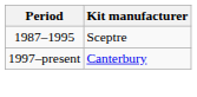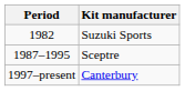+ row: 1982 | Suzuki Sports
